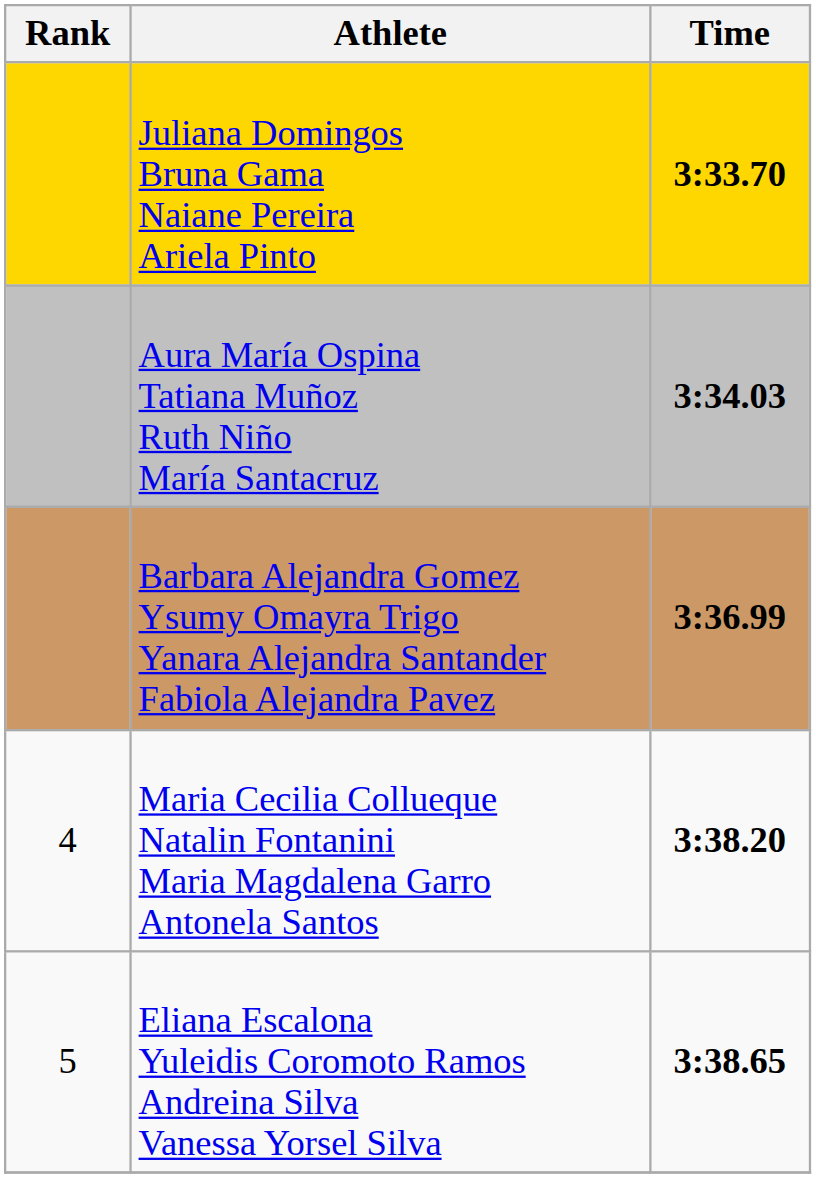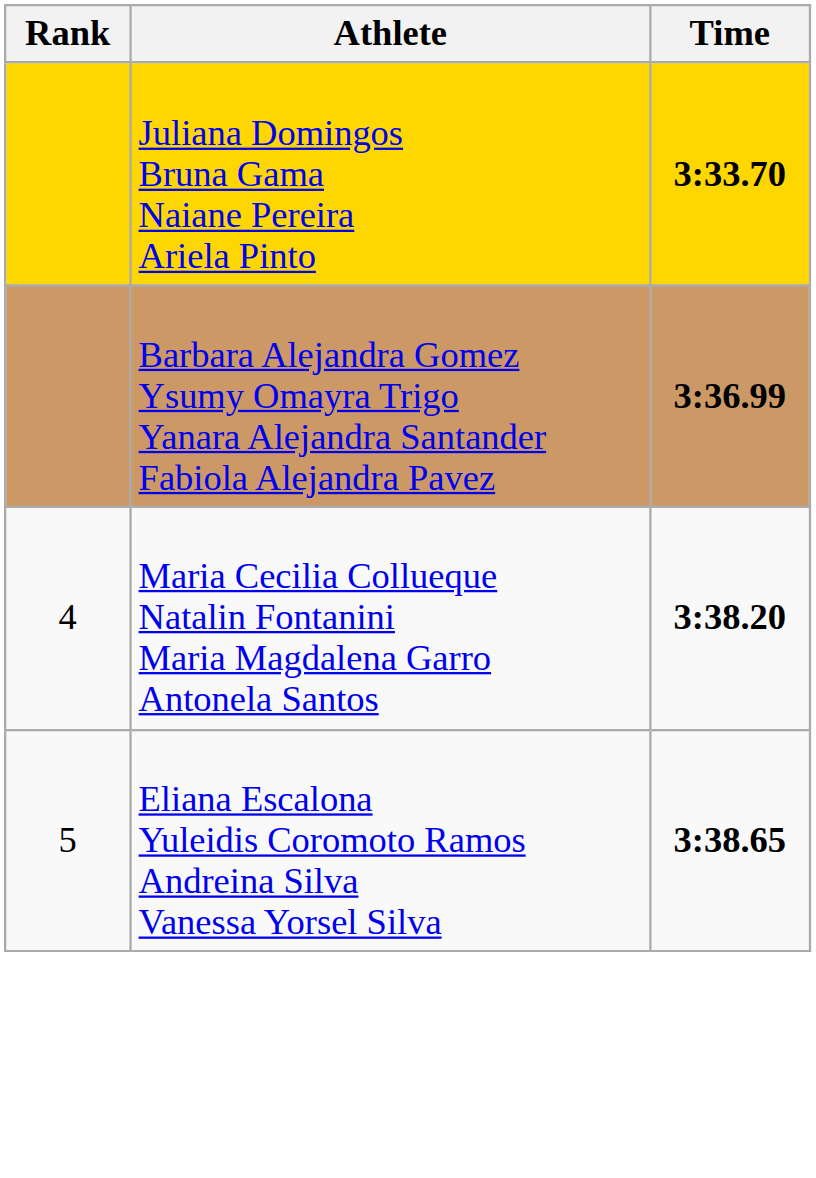- row: Aura María Ospina Tatiana Muñoz Ruth Niño María Santacruz | 3:34.03
